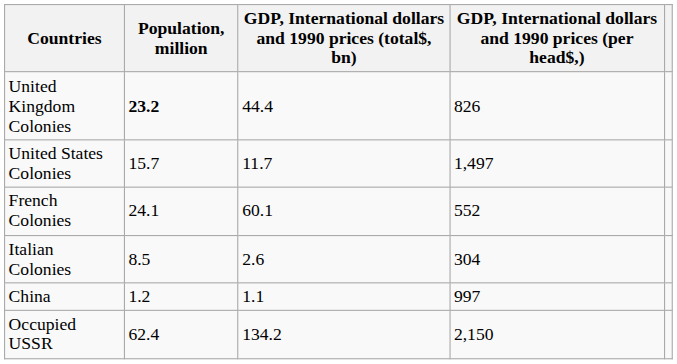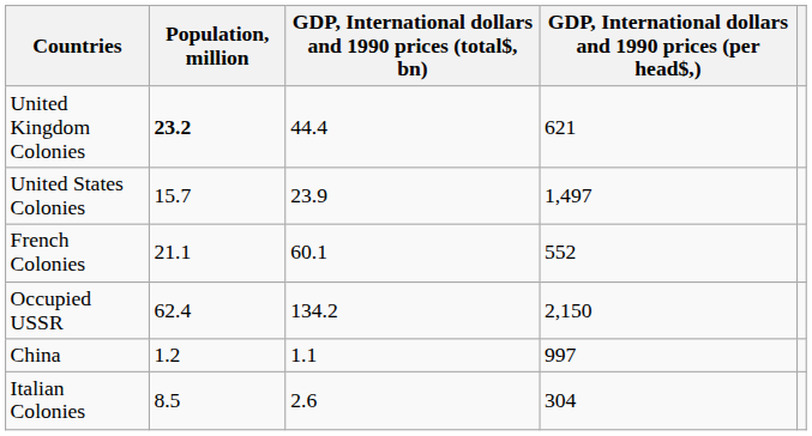United Kingdom Colonies | GDP, International dollars and 1990 prices (per head$,): 826 -> 621
United States Colonies | GDP, International dollars and 1990 prices (total$, bn): 11.7 -> 23.9
French Colonies | Population, million: 24.1 -> 21.1
rows swapped: Italian Colonies <-> Occupied USSR
